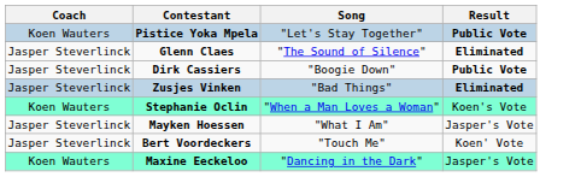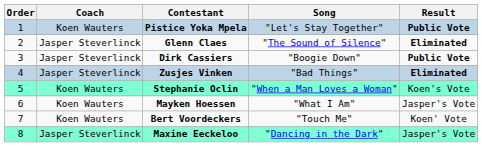+ column: Order | 1 | 2 | 3 | 4 | 5 | 6 | 7 | 8
Mayken Hoessen | Coach: Jasper Steverlinck -> Koen Wauters
Bert Voordeckers | Coach: Jasper Steverlinck -> Koen Wauters
Maxine Eeckeloo | Coach: Koen Wauters -> Jasper Steverlinck
